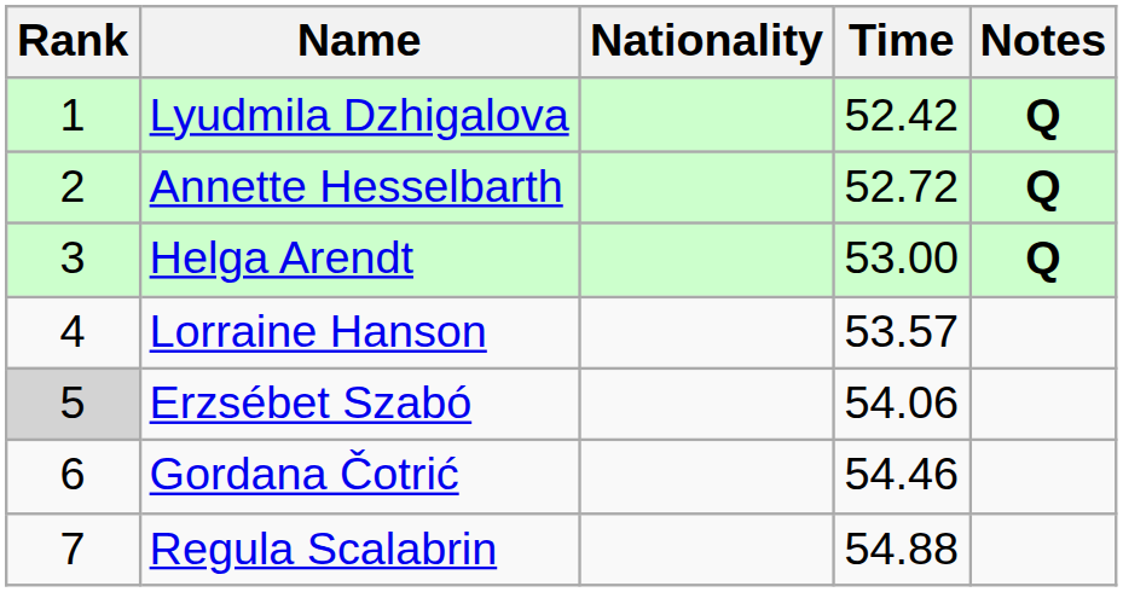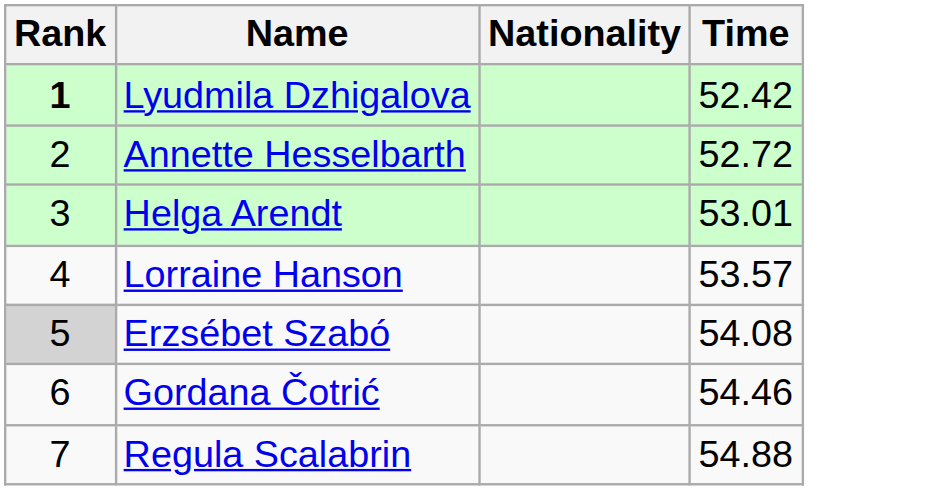- column: Notes | Q | Q | Q
Lyudmila Dzhigalova | Rank: normal -> bold
Helga Arendt | Time: 53.00 -> 53.01
Erzsébet Szabó | Time: 54.06 -> 54.08
